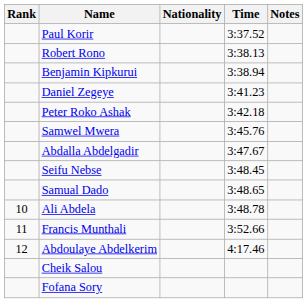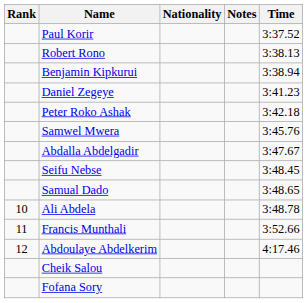columns swapped: Time <-> Notes
